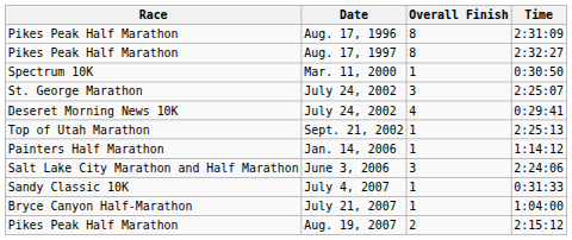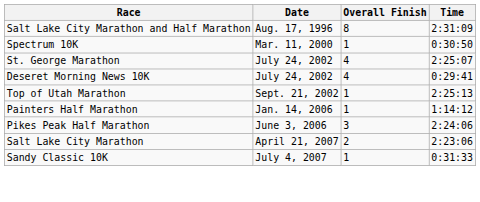Aug. 17, 1996 | Race: Pikes Peak Half Marathon -> Salt Lake City Marathon and Half Marathon
- row: Pikes Peak Half Marathon | Aug. 17, 1997 | 8 | 2:32:27
July 24, 2002 / 2:25:07 | Overall Finish: 3 -> 4
June 3, 2006 | Race: Salt Lake City Marathon and Half Marathon -> Pikes Peak Half Marathon
+ row: Salt Lake City Marathon | April 21, 2007 | 2 | 2:23:06
- row: Bryce Canyon Half-Marathon | July 21, 2007 | 1 | 1:04:00
- row: Pikes Peak Half Marathon | Aug. 19, 2007 | 2 | 2:15:12
